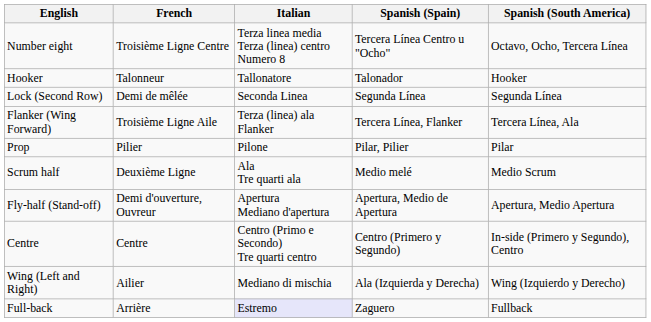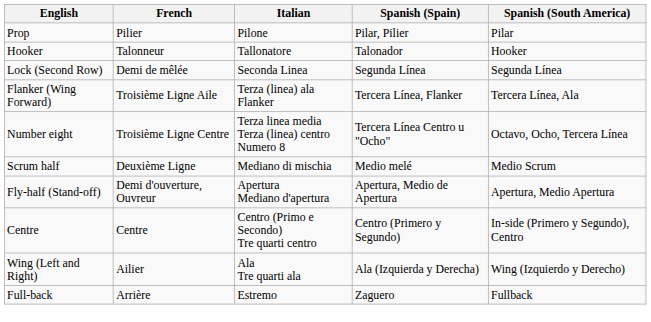rows swapped: Prop <-> Number eight
Scrum half | Italian: Ala Tre quarti ala -> Mediano di mischia
Wing (Left and Right) | Italian: Mediano di mischia -> Ala Tre quarti ala
Full-back | Italian: lavender background -> no background
